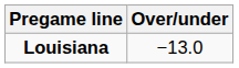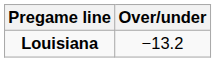Louisiana | Over/under: −13.0 -> −13.2
